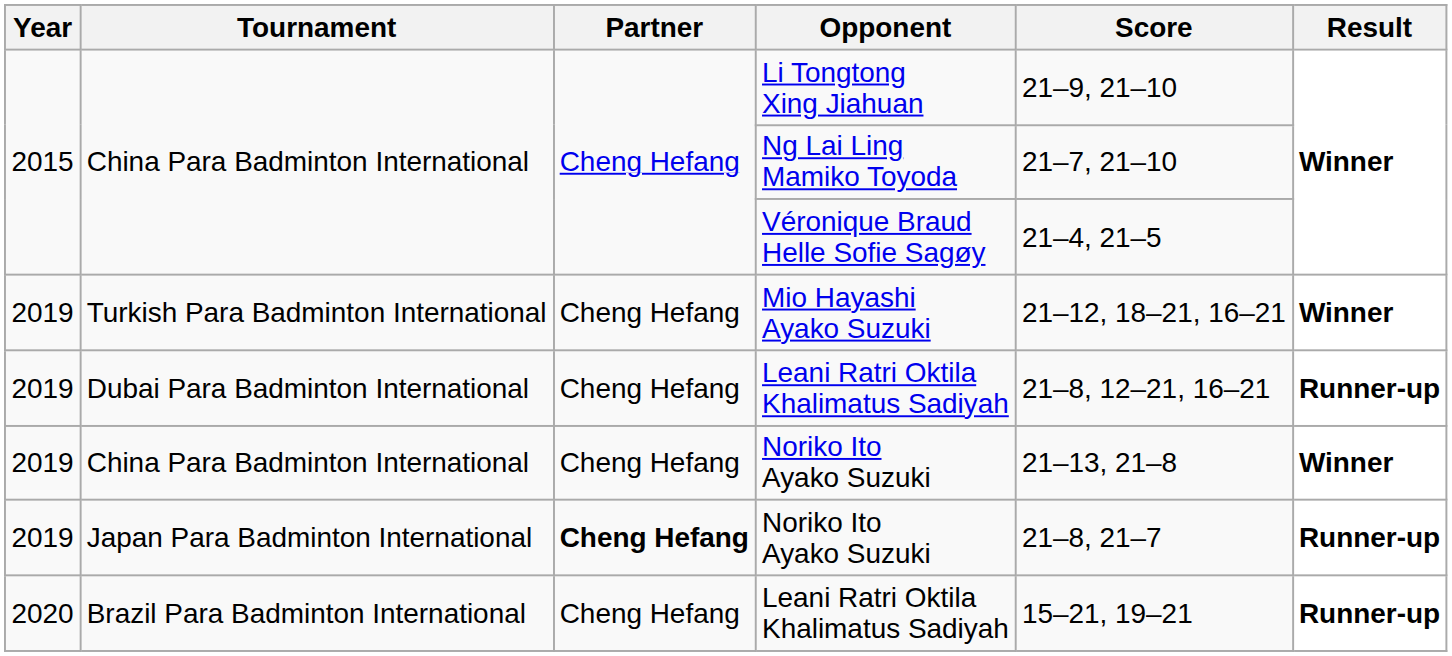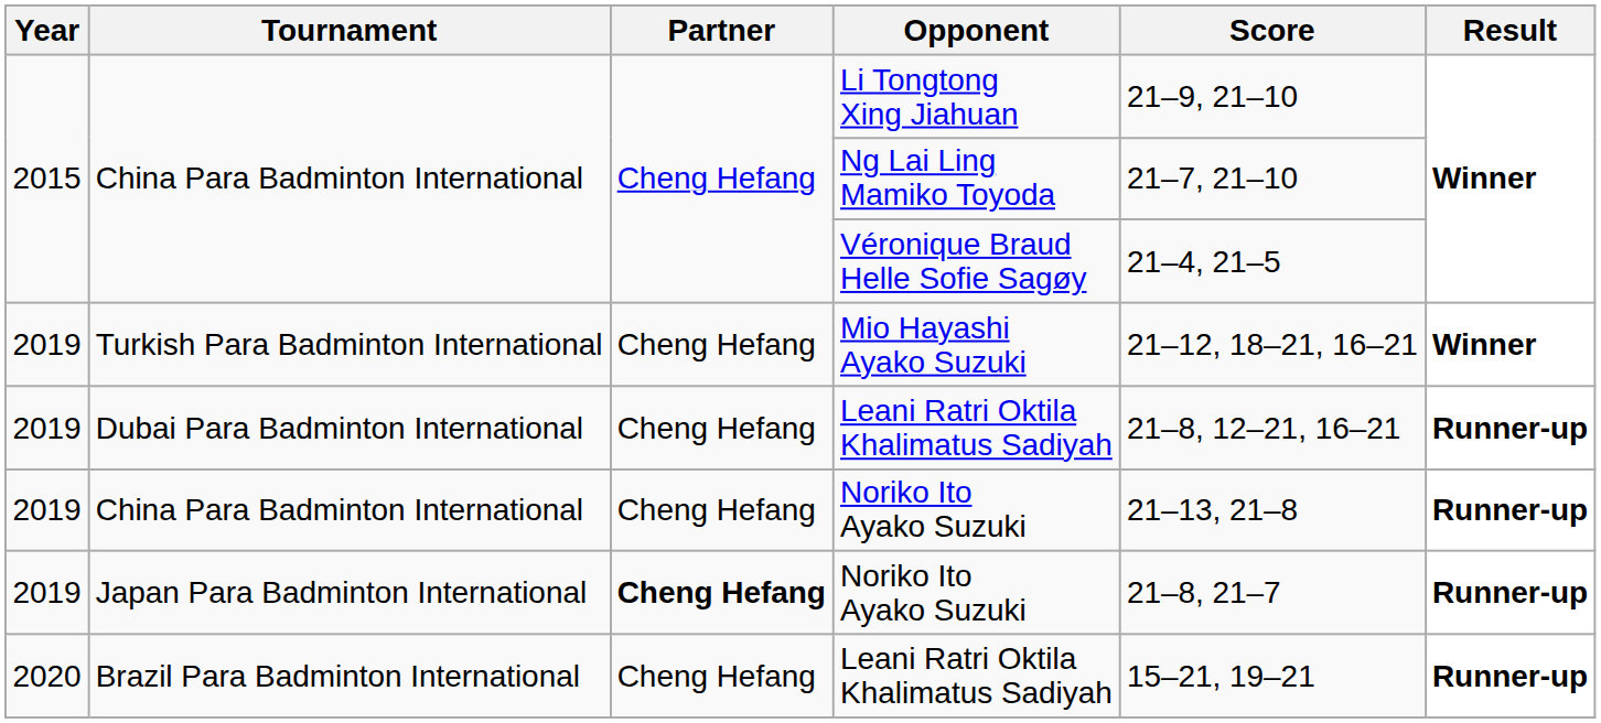China Para Badminton International / Noriko Ito Ayako Suzuki | Result: Winner -> Runner-up
